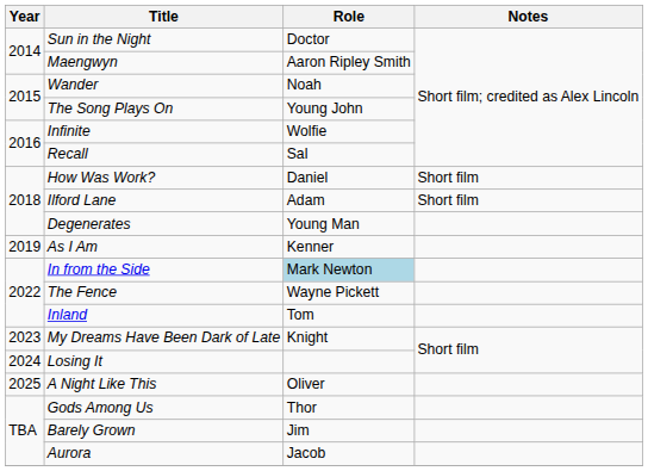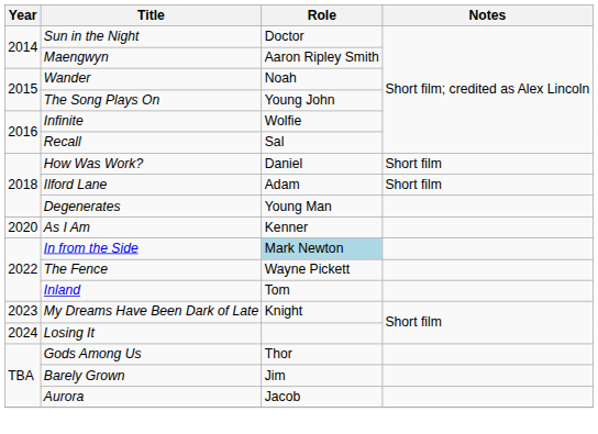As I Am | Year: 2019 -> 2020
- row: 2025 | A Night Like This | Oliver
